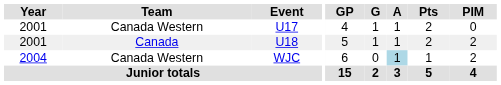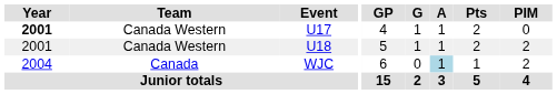U17 | Year: normal -> bold
U18 | Team: Canada -> Canada Western
WJC | Team: Canada Western -> Canada
